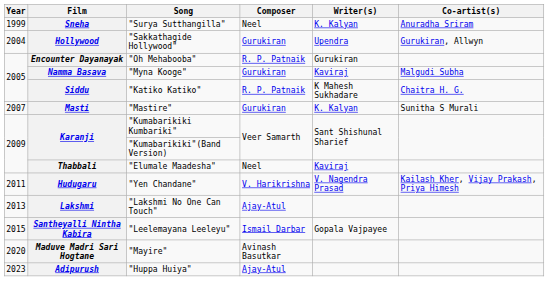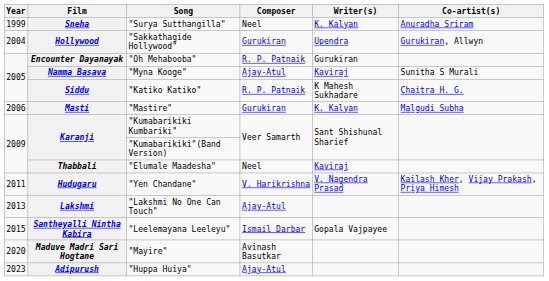Namma Basava | Composer: Gurukiran -> Ajay-Atul
Namma Basava | Co-artist(s): Malgudi Subha -> Sunitha S Murali
Masti | Year: 2007 -> 2006
Masti | Co-artist(s): Sunitha S Murali -> Malgudi Subha
